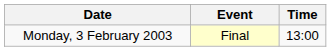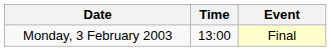columns swapped: Time <-> Event
